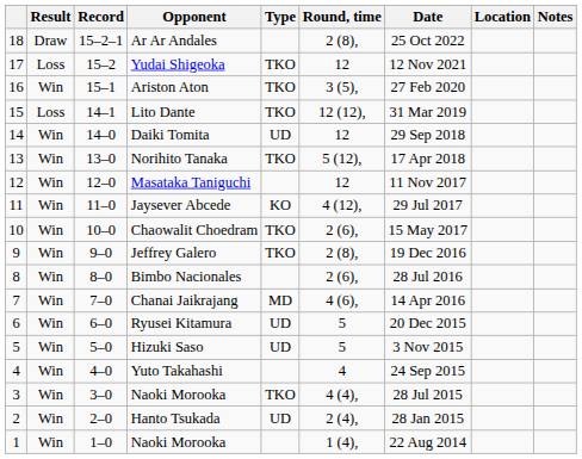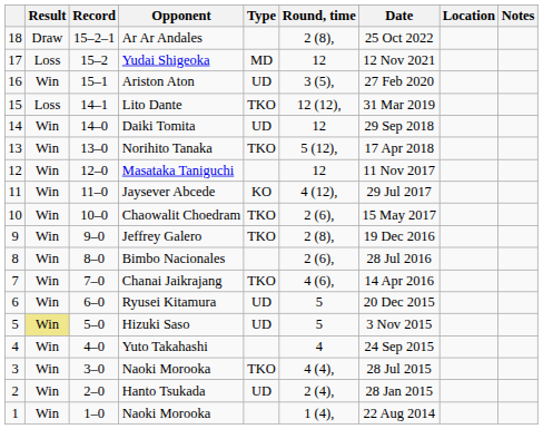Yudai Shigeoka | Type: TKO -> MD
Ariston Aton | Type: TKO -> UD
Chanai Jaikrajang | Type: MD -> TKO
Hizuki Saso | Result: no background -> khaki background
